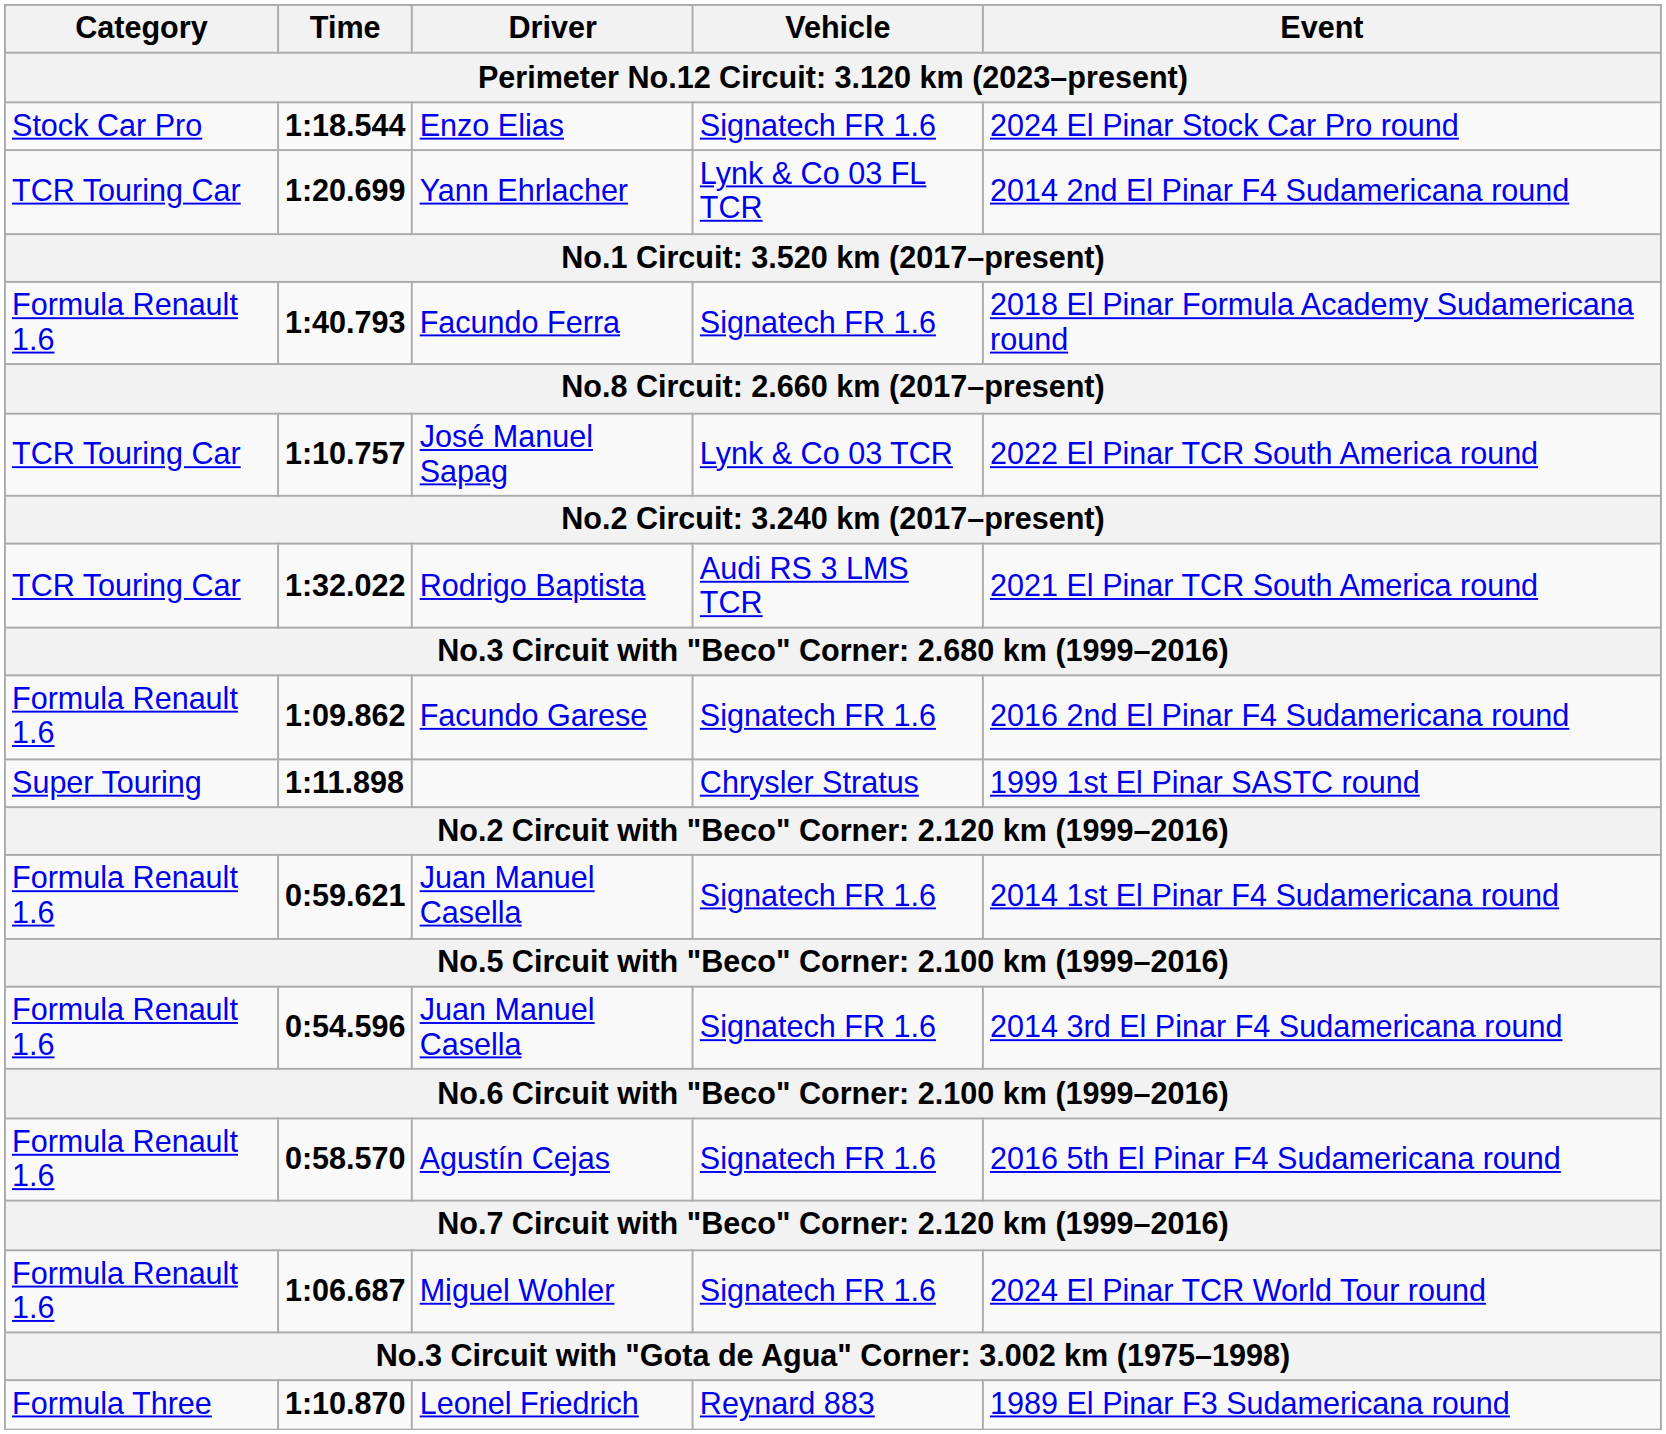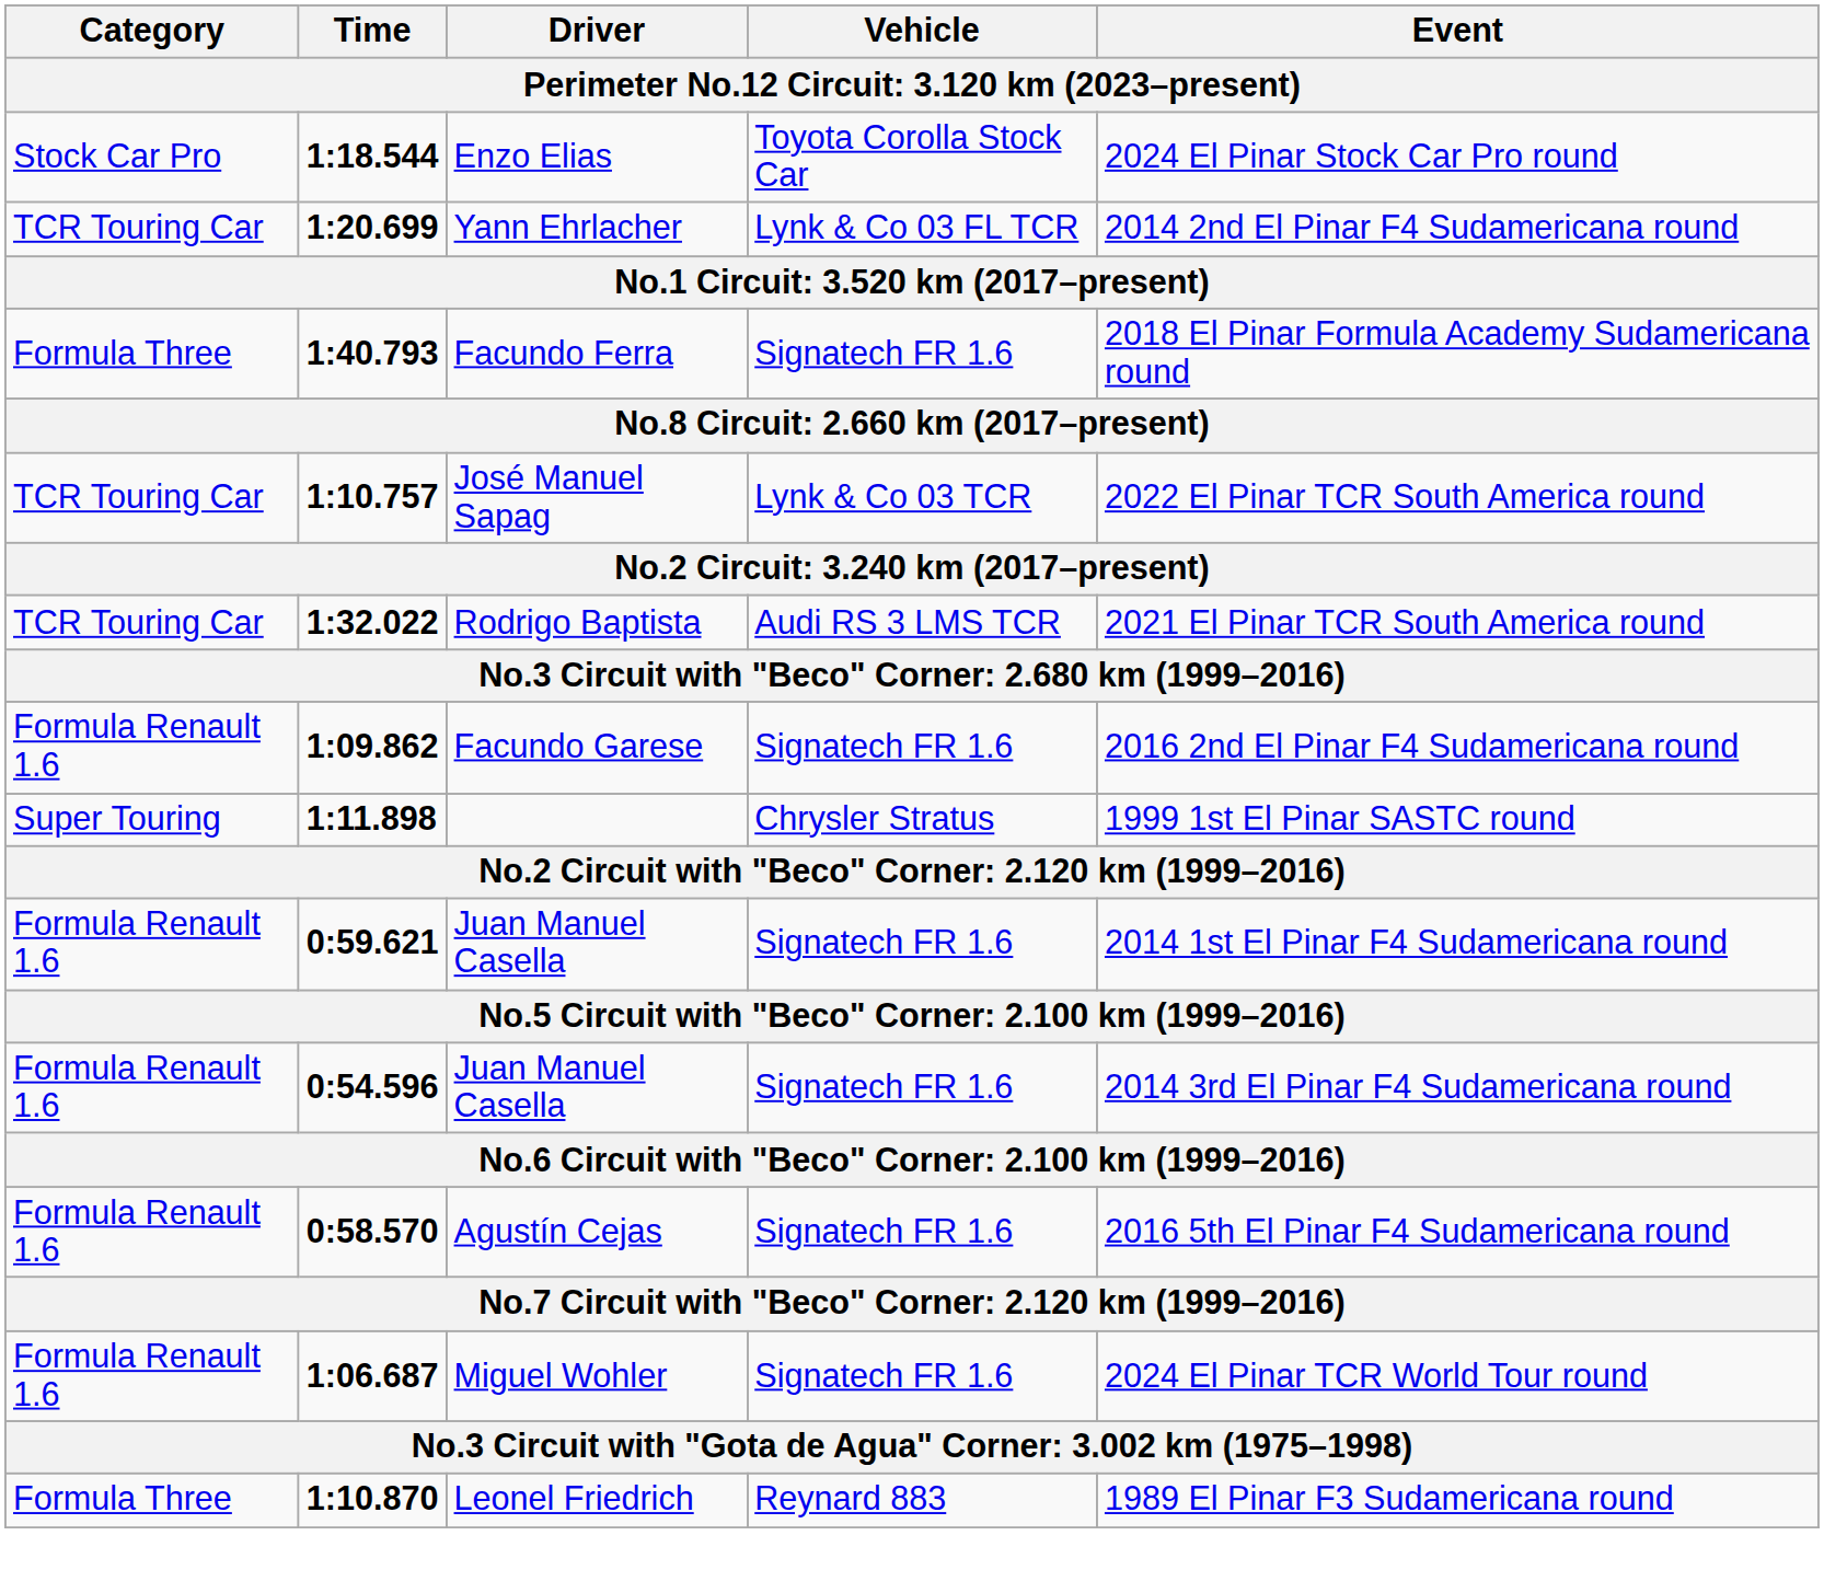Enzo Elias | Vehicle: Signatech FR 1.6 -> Toyota Corolla Stock Car
Facundo Ferra | Category: Formula Renault 1.6 -> Formula Three
